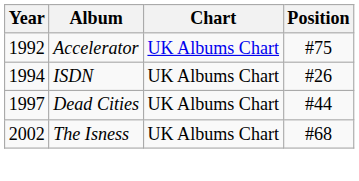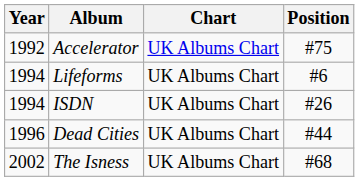+ row: 1994 | Lifeforms | UK Albums Chart | #6
Dead Cities | Year: 1997 -> 1996
